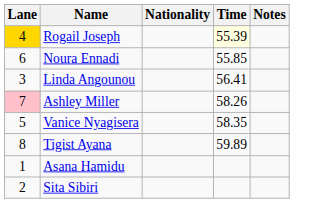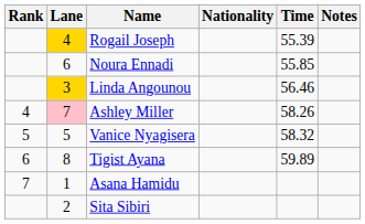+ column: Rank | 4 | 5 | 6 | 7
Rogail Joseph | Time: lightyellow background -> no background
Linda Angounou | Lane: no background -> gold background
Linda Angounou | Time: 56.41 -> 56.46
Vanice Nyagisera | Time: 58.35 -> 58.32
